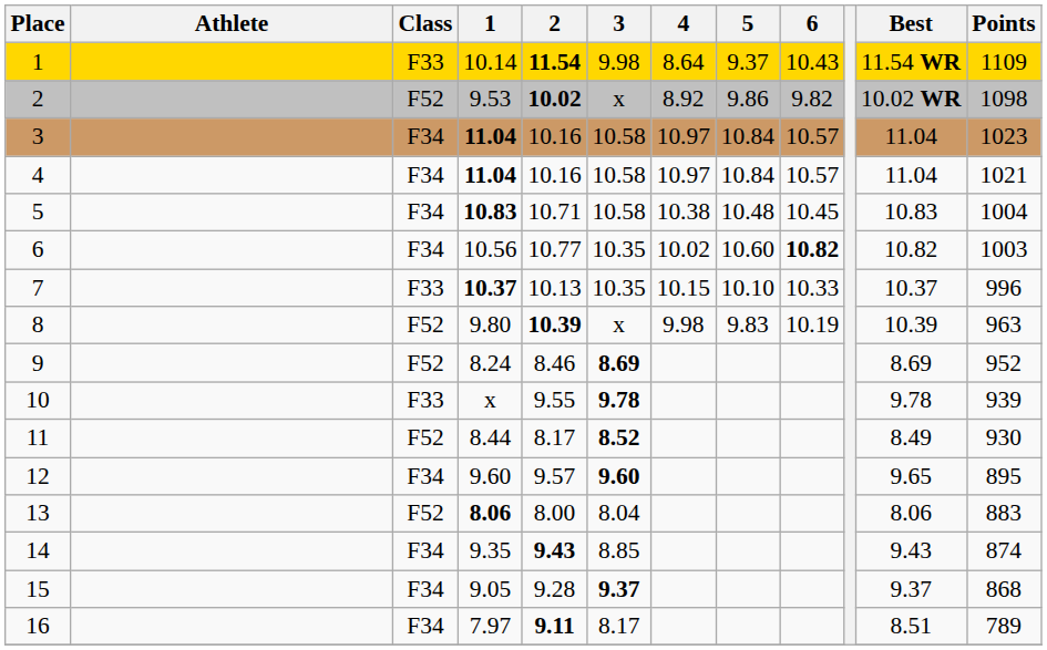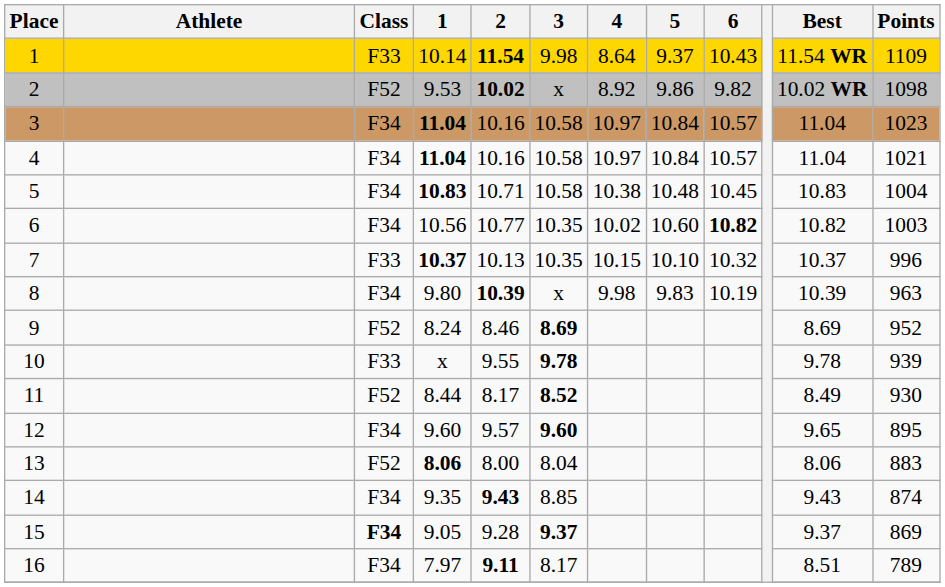7 | 6: 10.33 -> 10.32
8 | Class: F52 -> F34
15 | Class: normal -> bold
15 | Points: 868 -> 869
